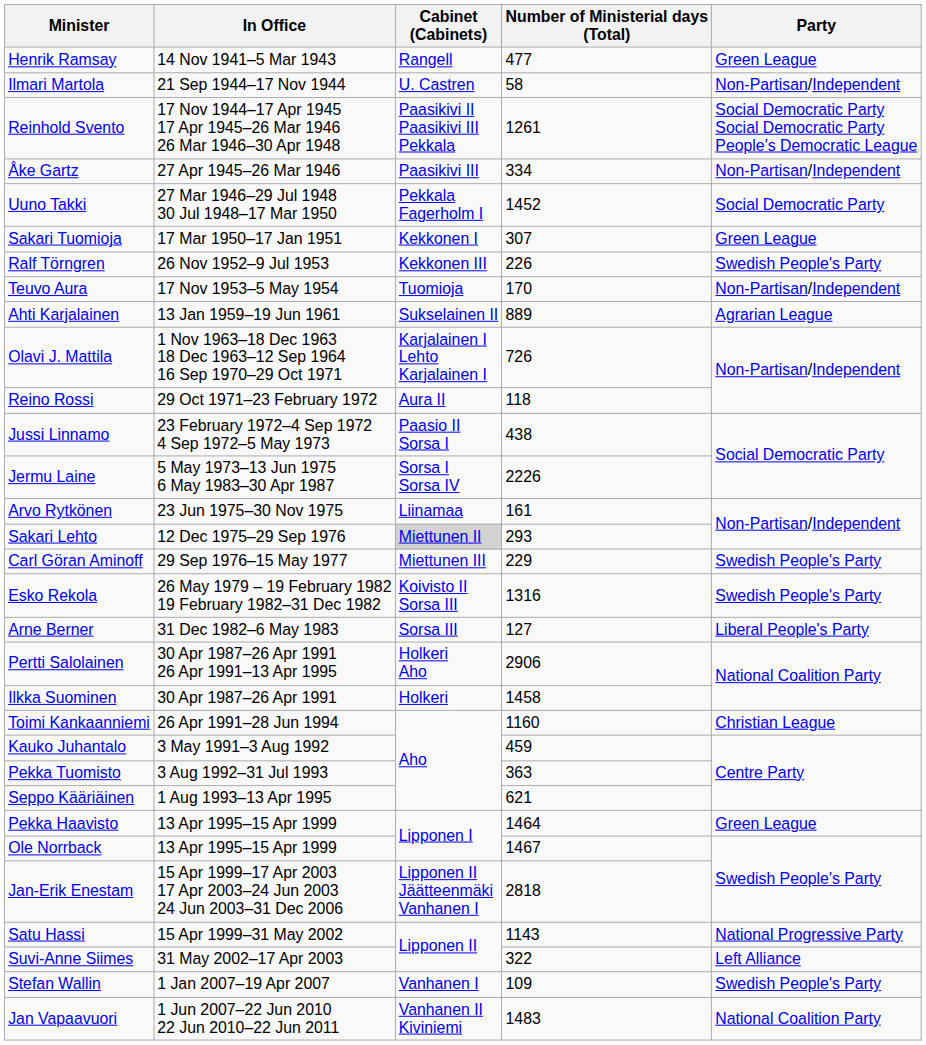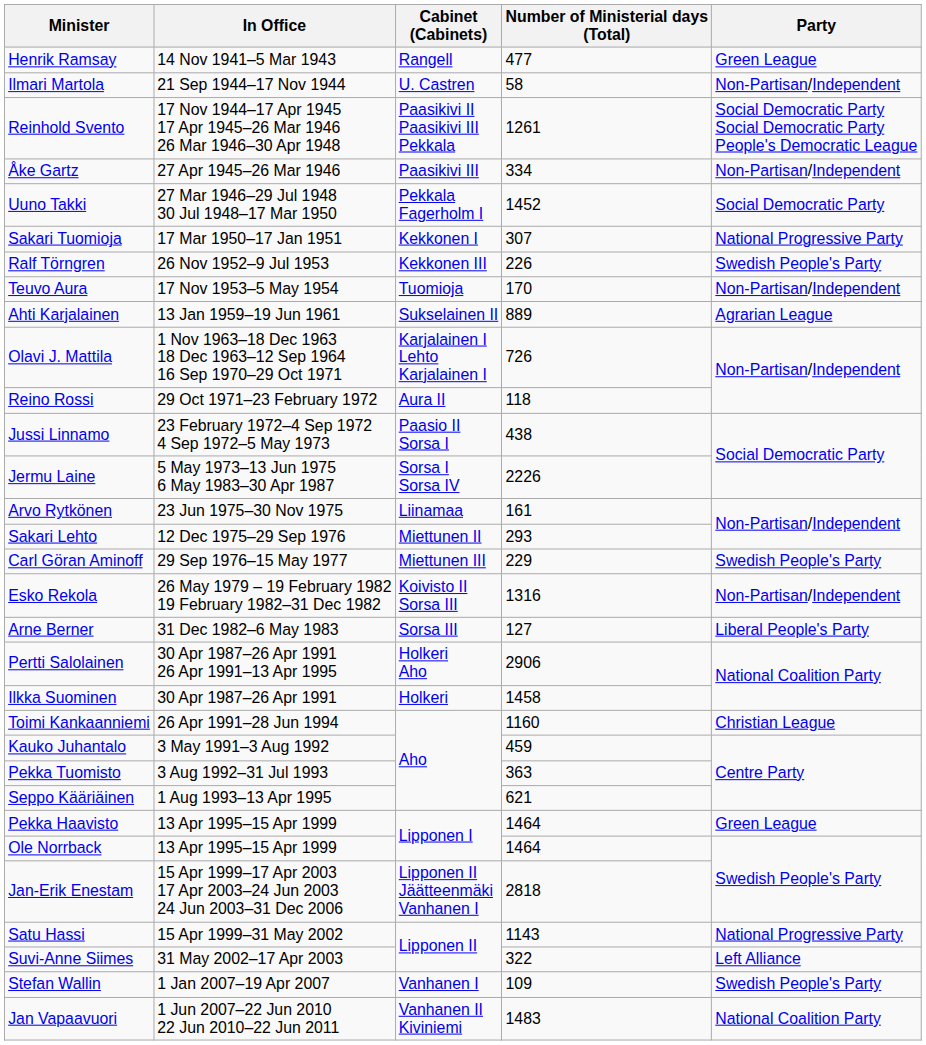Sakari Tuomioja | Party: Green League -> National Progressive Party
Sakari Lehto | Cabinet (Cabinets): lightgrey background -> no background
Esko Rekola | Party: Swedish People's Party -> Non-Partisan/Independent
Ole Norrback | Number of Ministerial days (Total): 1467 -> 1464
